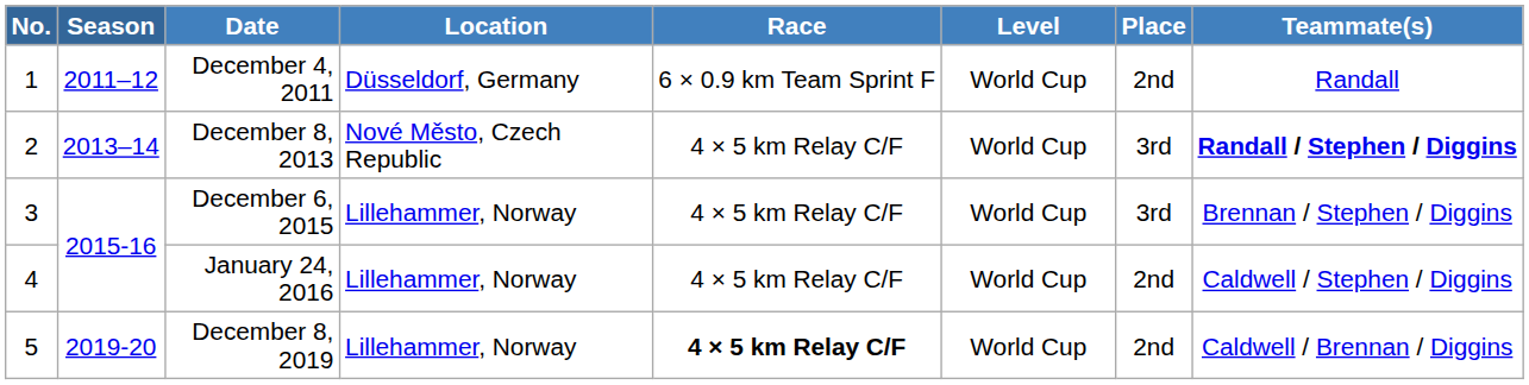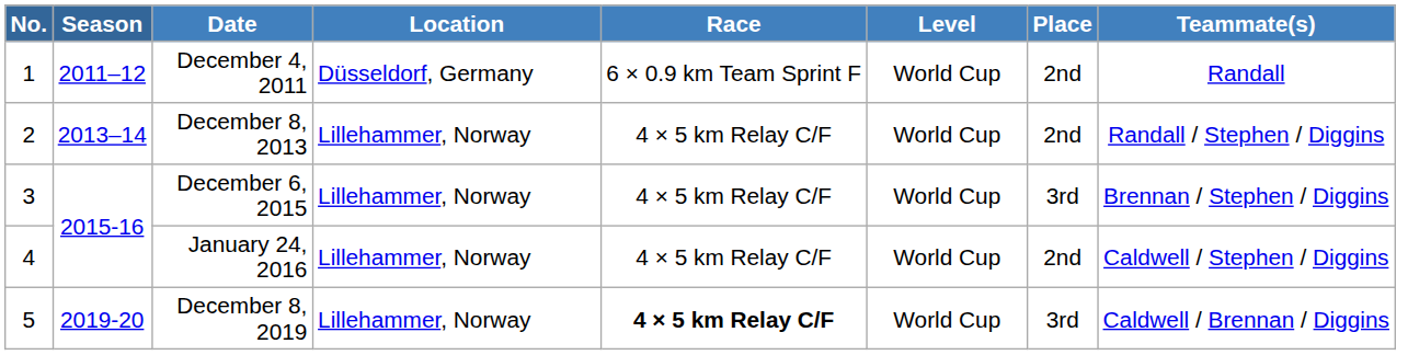December 8, 2013 | Location: Nové Město, Czech Republic -> Lillehammer, Norway
December 8, 2013 | Place: 3rd -> 2nd
December 8, 2013 | Teammate(s): bold -> normal
December 8, 2019 | Place: 2nd -> 3rd
